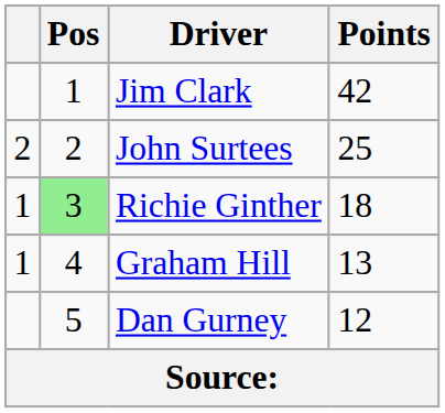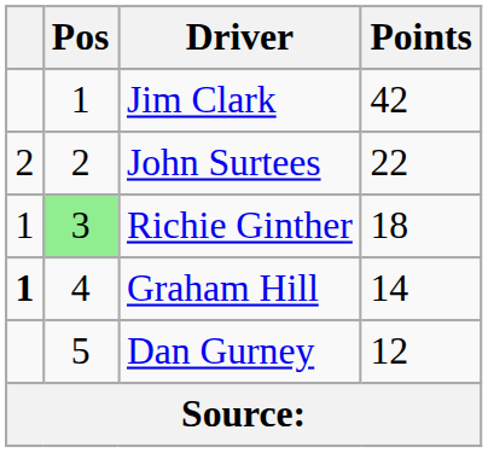John Surtees | Points: 25 -> 22
Graham Hill | column 1: normal -> bold
Graham Hill | Points: 13 -> 14
